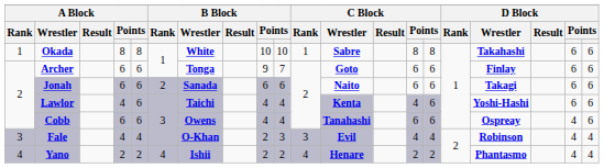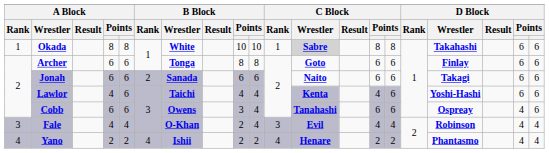Okada | C Block / Wrestler: no background -> lightgrey background
Archer | column 9: 9 -> 8
Archer | column 10: 7 -> 8
Cobb | column 9: 4 -> 3
Fale | column 10: 3 -> 4
